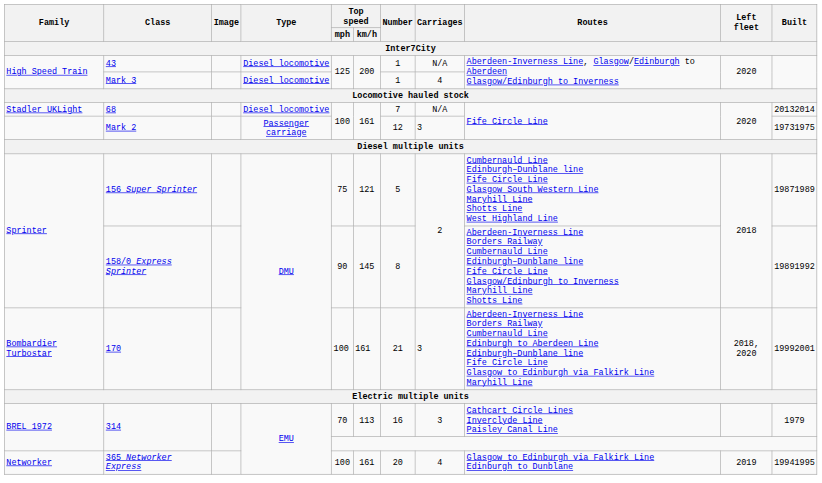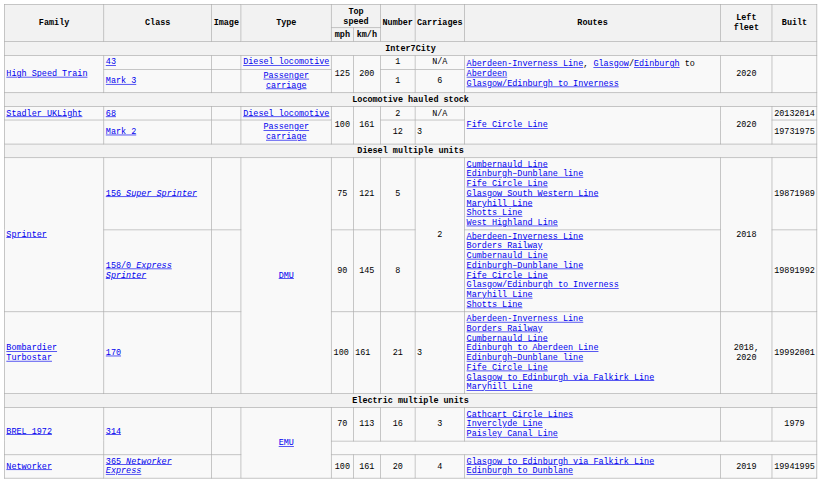Mark 3 | Type: Diesel locomotive -> Passenger carriage
Mark 3 | Carriages: 4 -> 6
68 | Number: 7 -> 2
